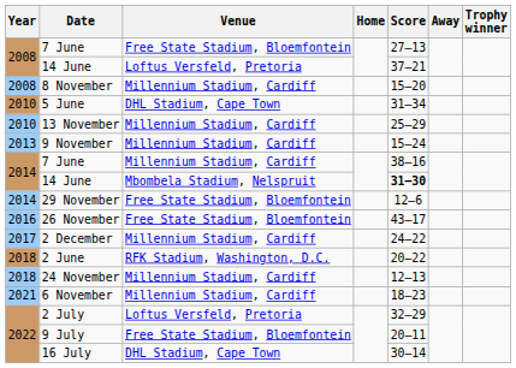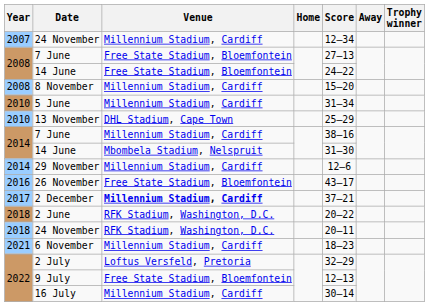+ row: 2007 | 24 November | Millennium Stadium, Cardiff | 12–34
2008 / 14 June | Venue: Loftus Versfeld, Pretoria -> Free State Stadium, Bloemfontein
2008 / 14 June | Score: 37–21 -> 24–22
5 June | Venue: DHL Stadium, Cape Town -> Millennium Stadium, Cardiff
13 November | Venue: Millennium Stadium, Cardiff -> DHL Stadium, Cape Town
- row: 2013 | 9 November | Millennium Stadium, Cardiff | 15–24
2014 / 14 June | Score: bold -> normal
29 November | Venue: Free State Stadium, Bloemfontein -> Millennium Stadium, Cardiff
2 December | Venue: normal -> bold
2 December | Score: 24–22 -> 37–21
2018 / 24 November | Venue: Millennium Stadium, Cardiff -> RFK Stadium, Washington, D.C.
2018 / 24 November | Score: 12–13 -> 20–11
9 July | Score: 20–11 -> 12–13
16 July | Venue: DHL Stadium, Cape Town -> Millennium Stadium, Cardiff
